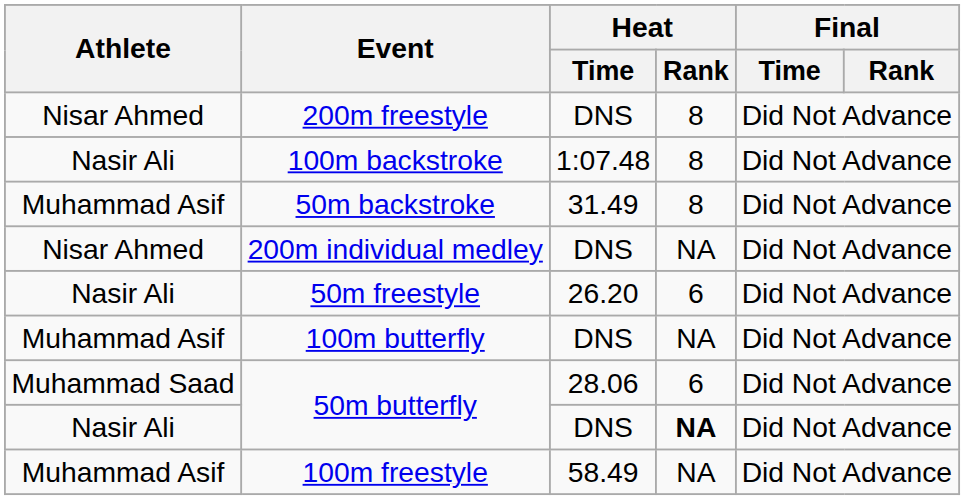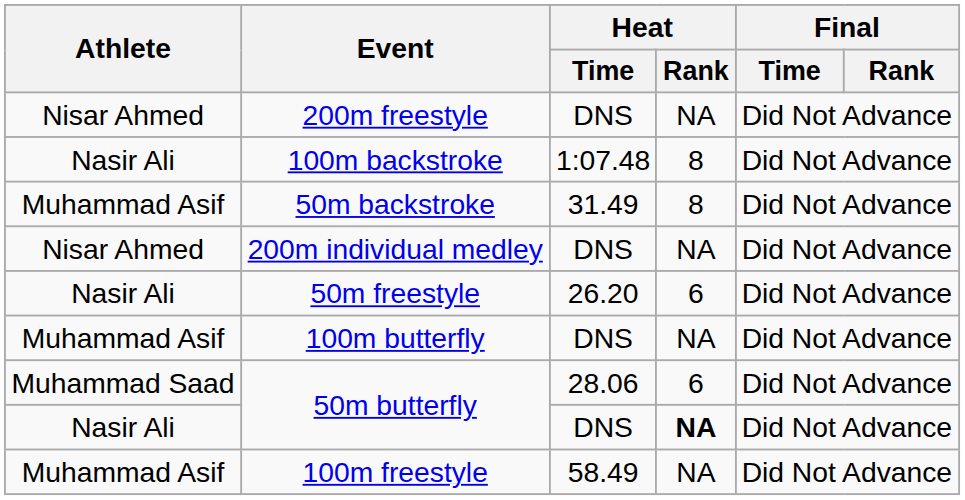200m freestyle | Heat / Rank: 8 -> NA
